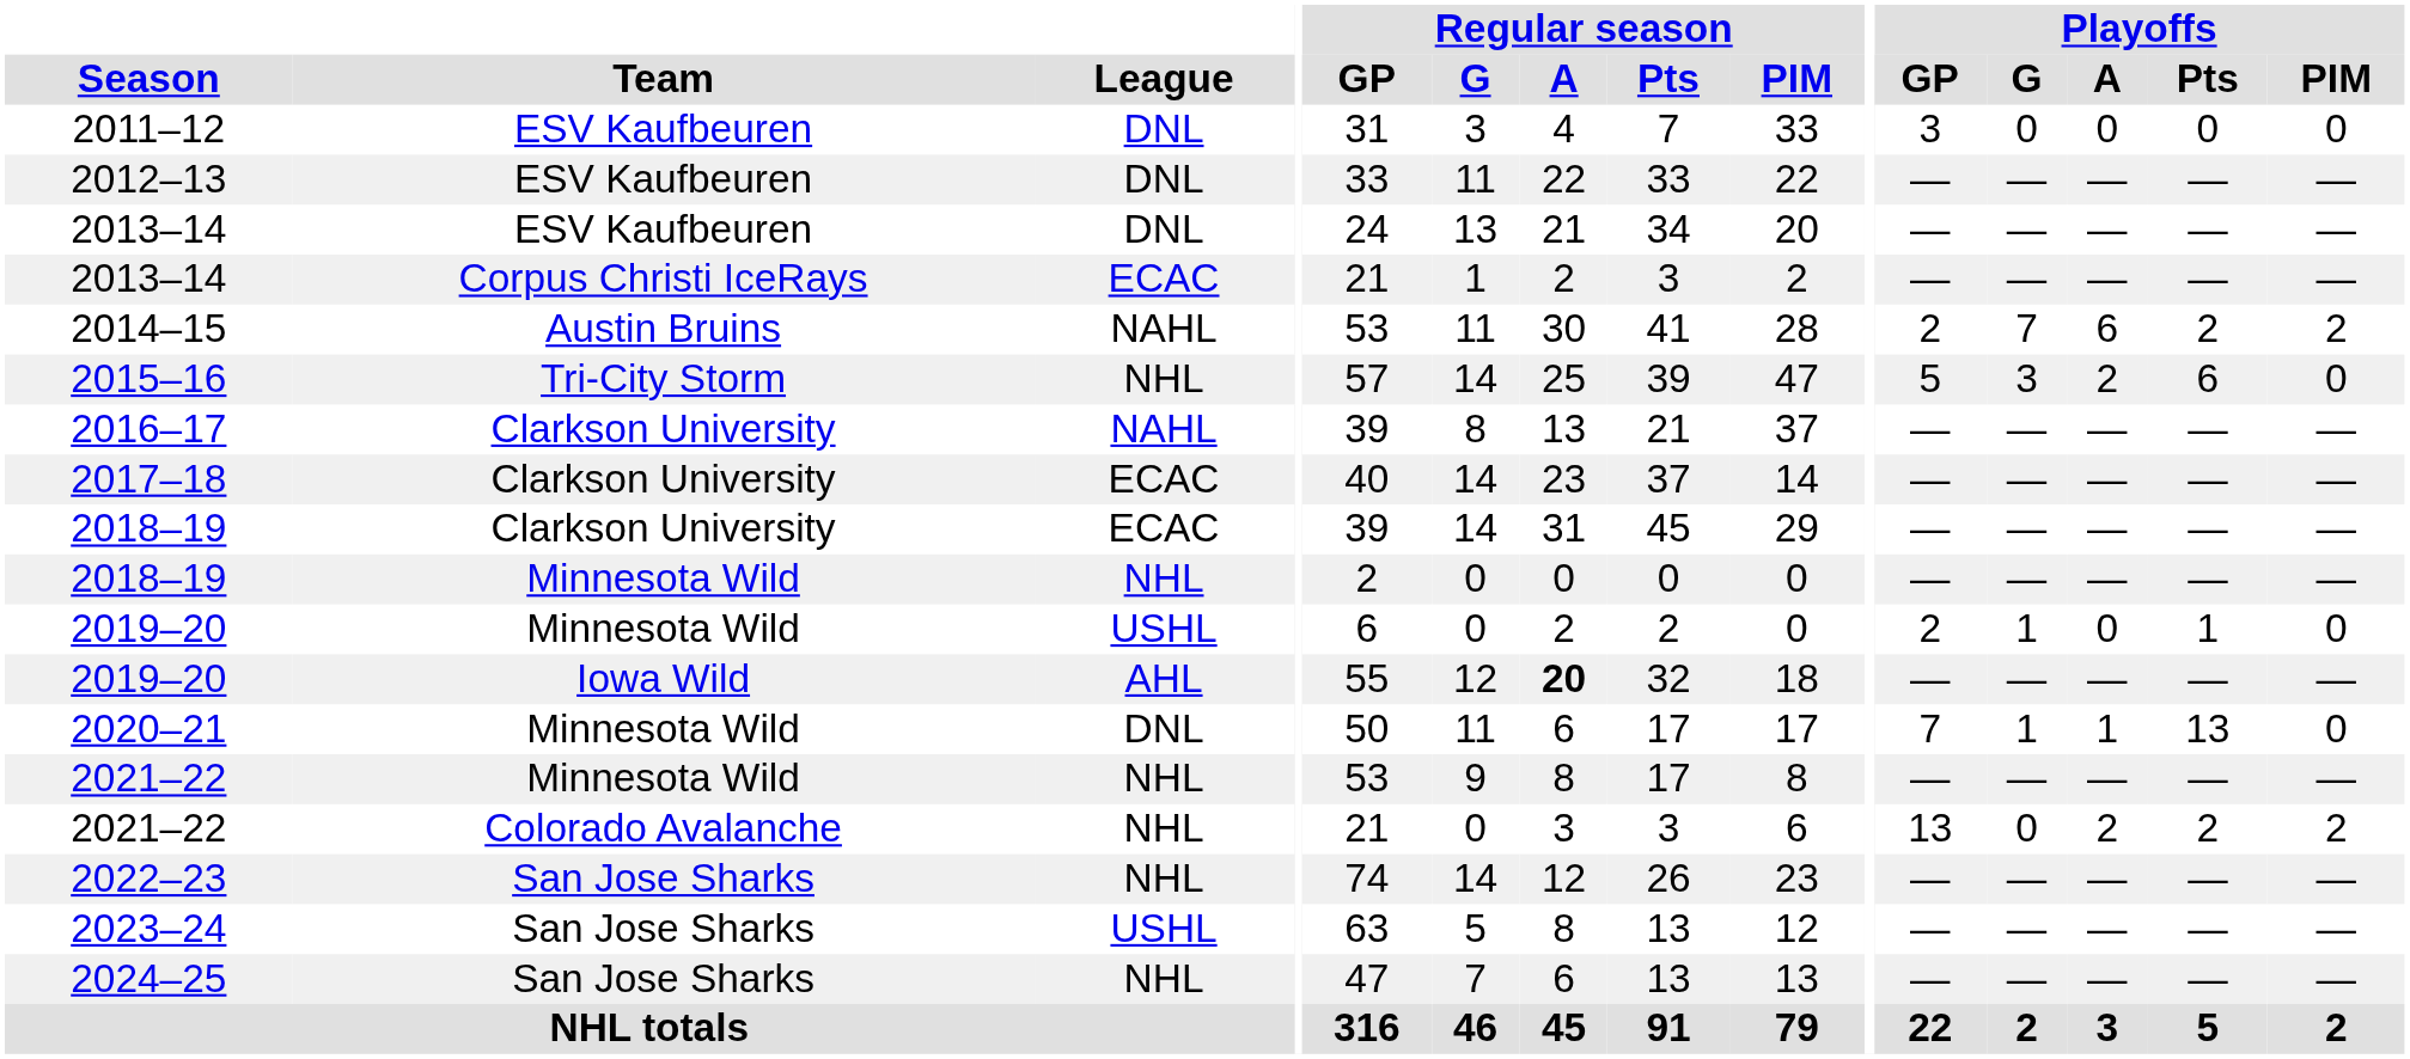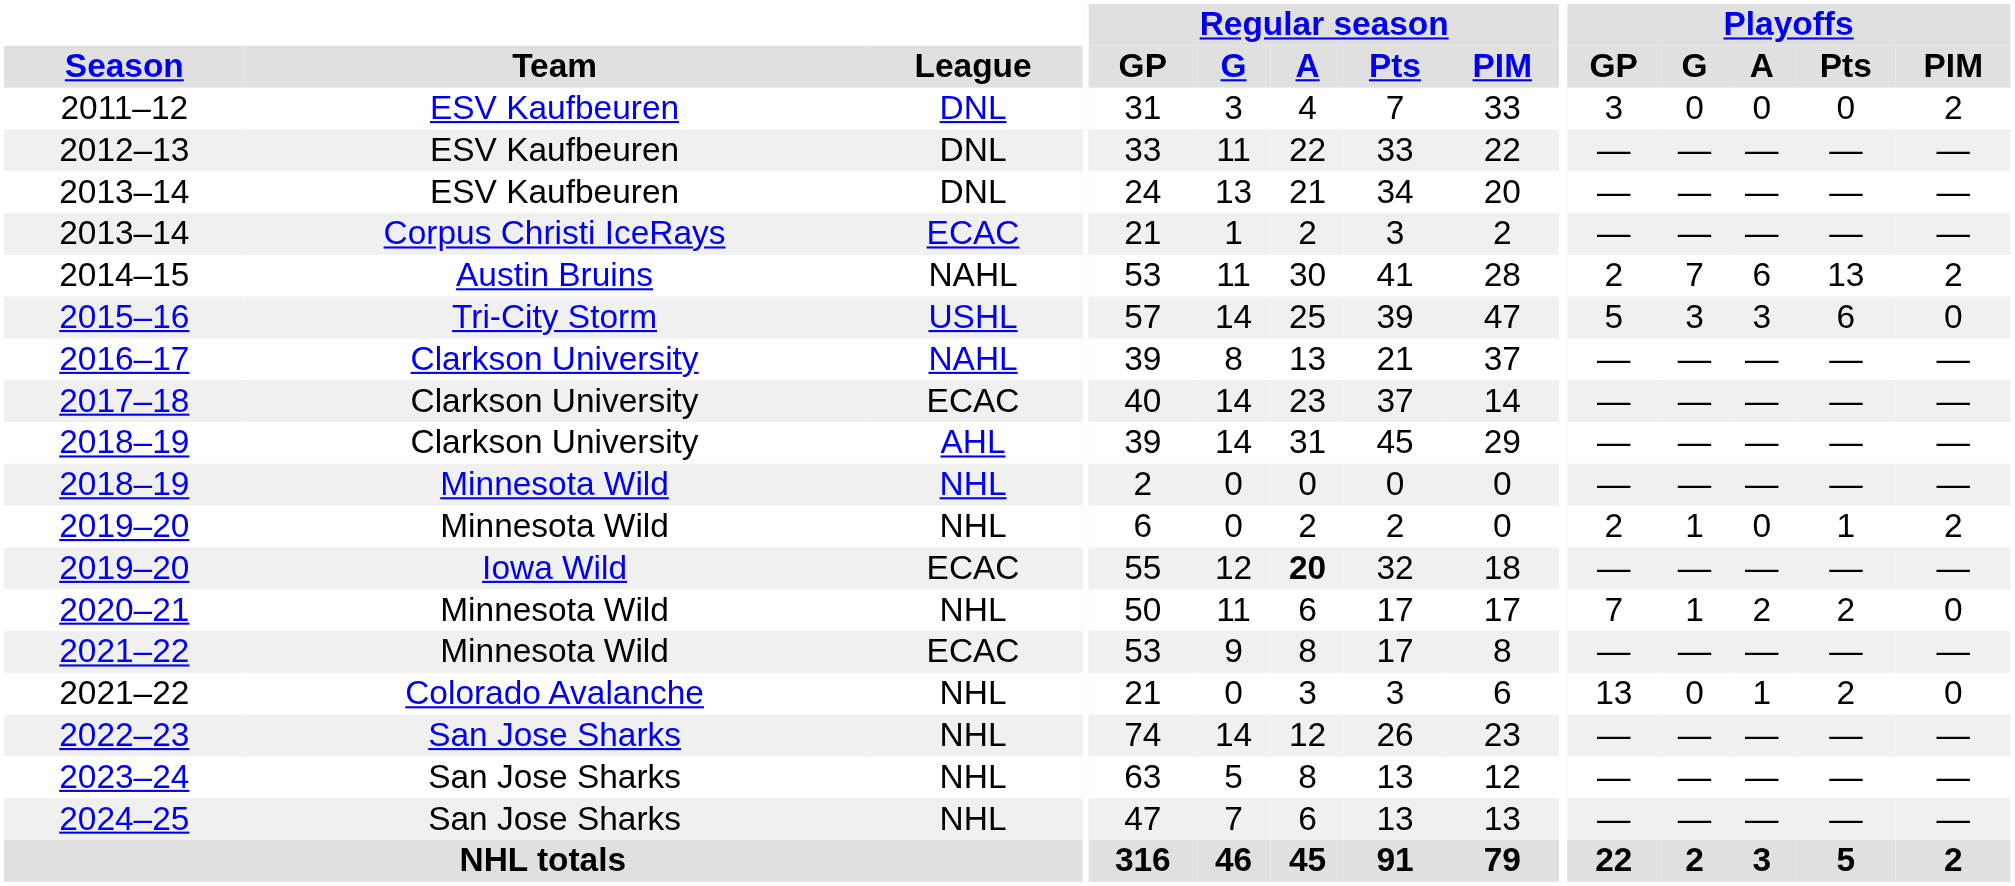2011–12 | Playoffs / PIM: 0 -> 2
2014–15 | Playoffs / Pts: 2 -> 13
2015–16 | League: NHL -> USHL
2015–16 | Playoffs / A: 2 -> 3
2018–19 / Clarkson University | League: ECAC -> AHL
2019–20 / Minnesota Wild | League: USHL -> NHL
2019–20 / Minnesota Wild | Playoffs / PIM: 0 -> 2
2019–20 / Iowa Wild | League: AHL -> ECAC
2020–21 | League: DNL -> NHL
2020–21 | Playoffs / A: 1 -> 2
2020–21 | Playoffs / Pts: 13 -> 2
2021–22 / Minnesota Wild | League: NHL -> ECAC
2021–22 / Colorado Avalanche | Playoffs / A: 2 -> 1
2021–22 / Colorado Avalanche | Playoffs / PIM: 2 -> 0
2023–24 | League: USHL -> NHL
